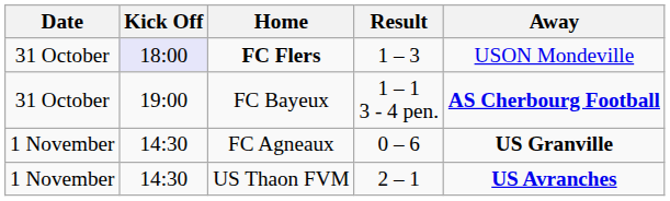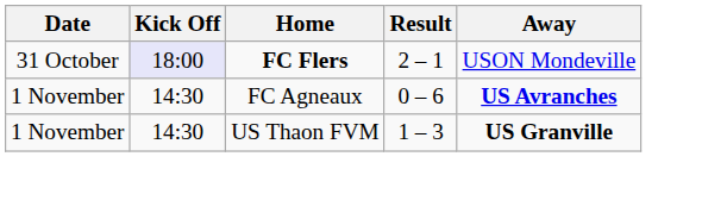FC Flers | Result: 1 – 3 -> 2 – 1
- row: 31 October | 19:00 | FC Bayeux | 1 – 1 3 - 4 pen. | AS Cherbourg Football
FC Agneaux | Away: US Granville -> US Avranches
US Thaon FVM | Result: 2 – 1 -> 1 – 3
US Thaon FVM | Away: US Avranches -> US Granville
